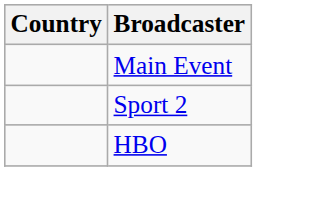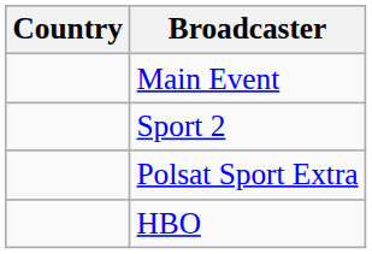+ row: Polsat Sport Extra
